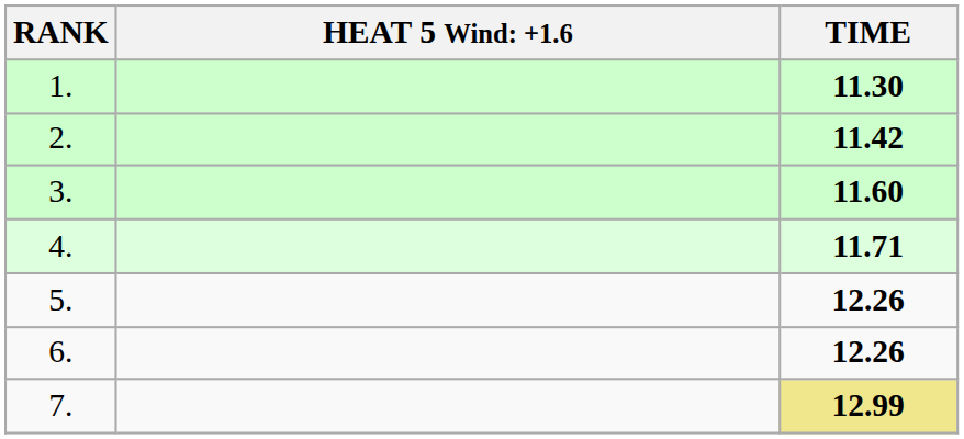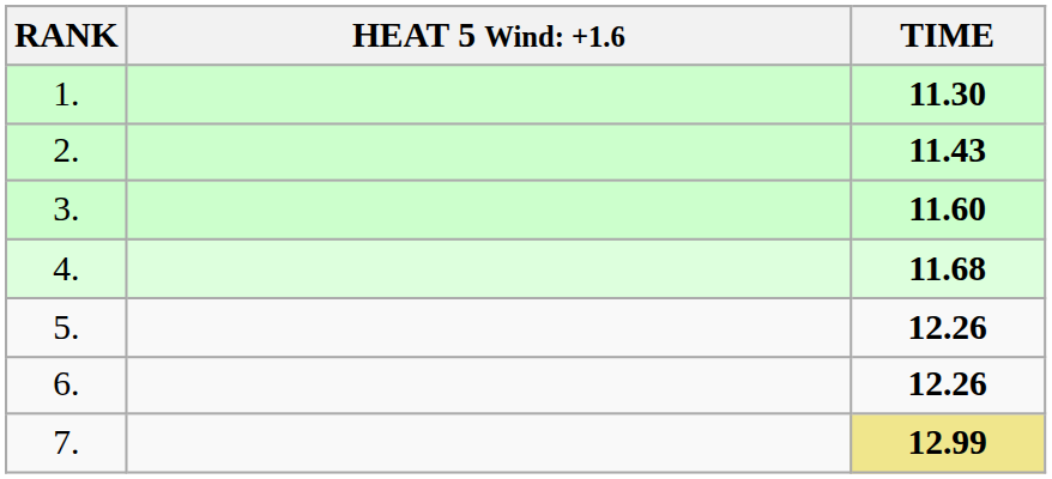2. | TIME: 11.42 -> 11.43
4. | TIME: 11.71 -> 11.68
